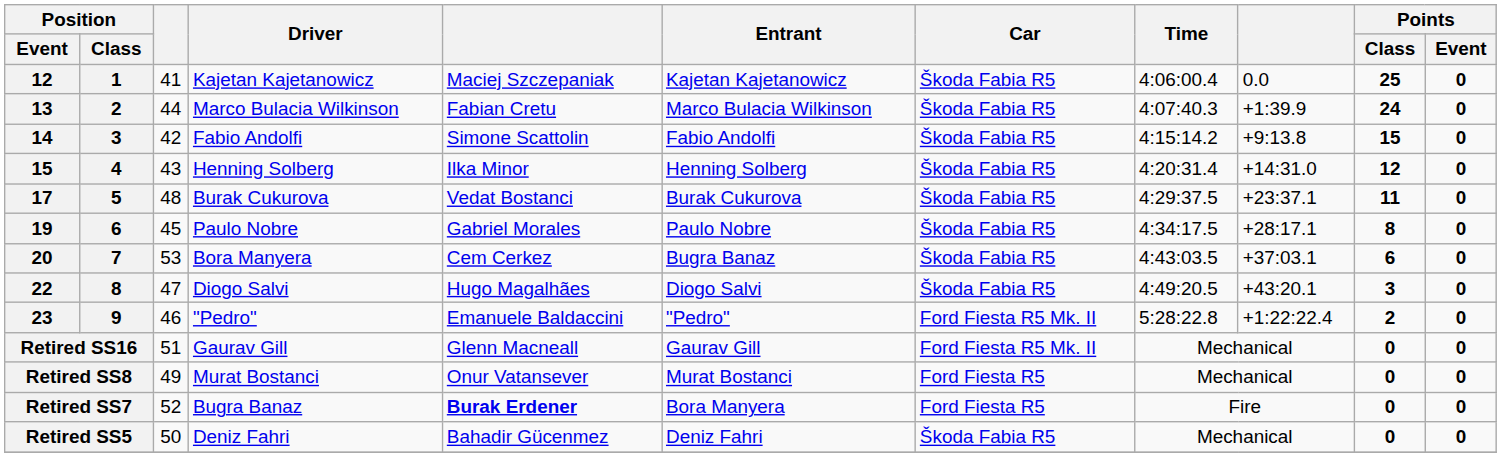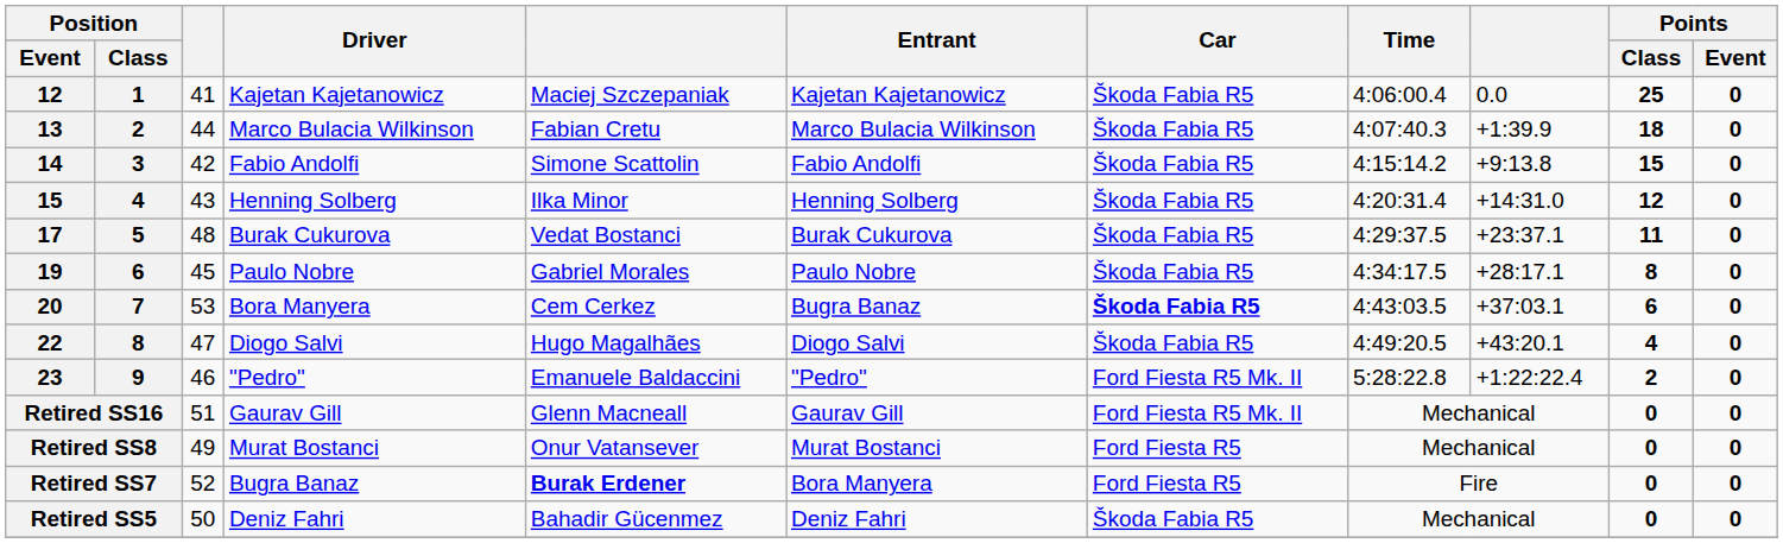13 | Points / Class: 24 -> 18
20 | Car: normal -> bold
22 | Points / Class: 3 -> 4
